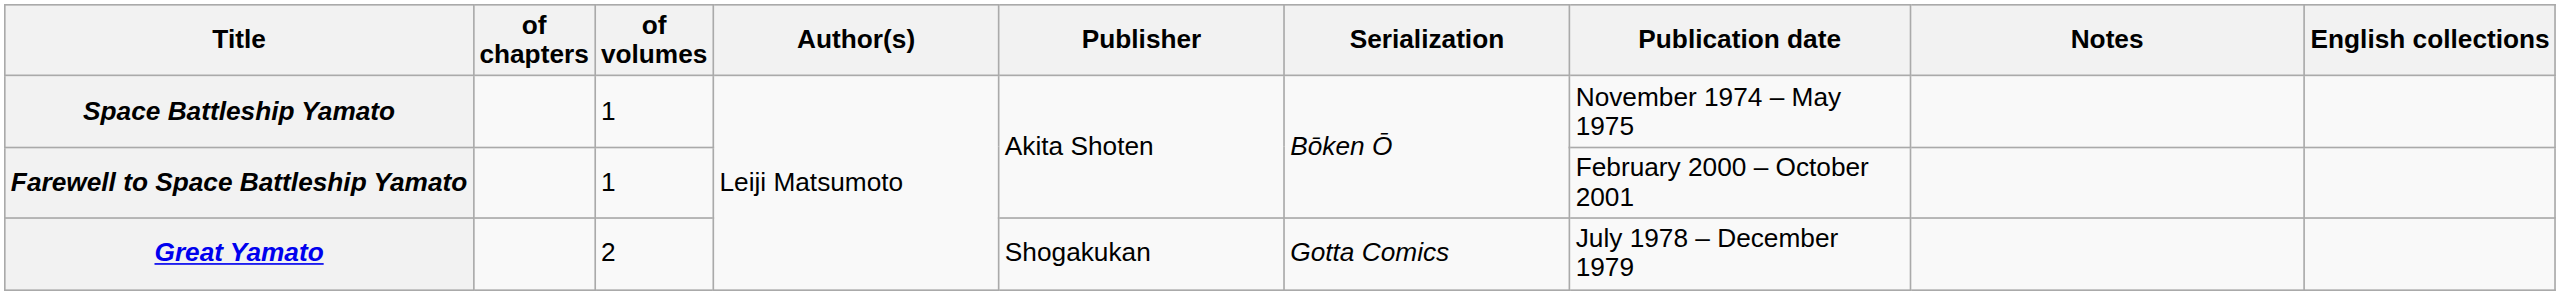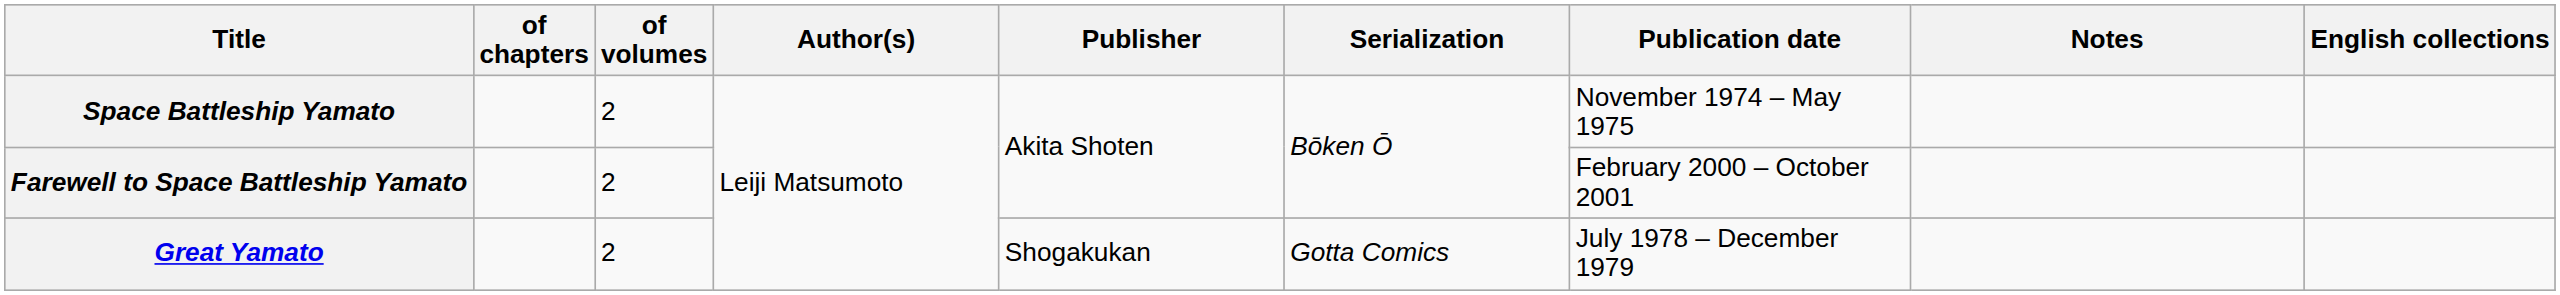Space Battleship Yamato | of volumes: 1 -> 2
Farewell to Space Battleship Yamato | of volumes: 1 -> 2
